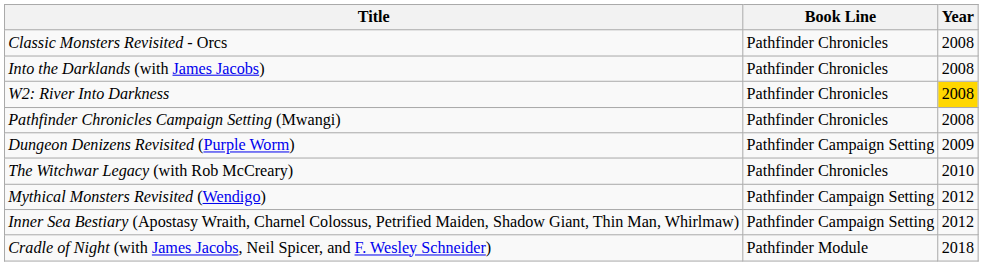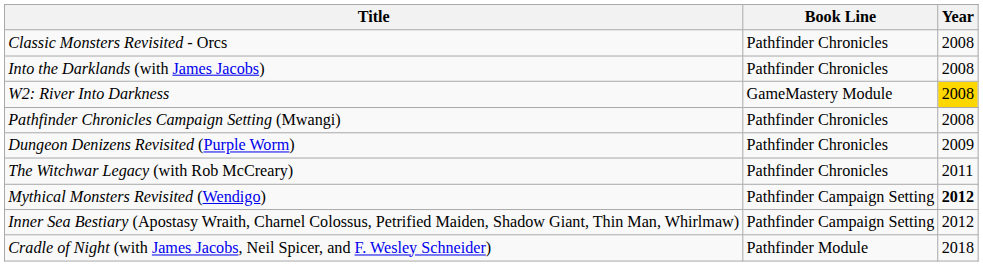W2: River Into Darkness | Book Line: Pathfinder Chronicles -> GameMastery Module
Dungeon Denizens Revisited (Purple Worm) | Book Line: Pathfinder Campaign Setting -> Pathfinder Chronicles
The Witchwar Legacy (with Rob McCreary) | Year: 2010 -> 2011
Mythical Monsters Revisited (Wendigo) | Year: normal -> bold
